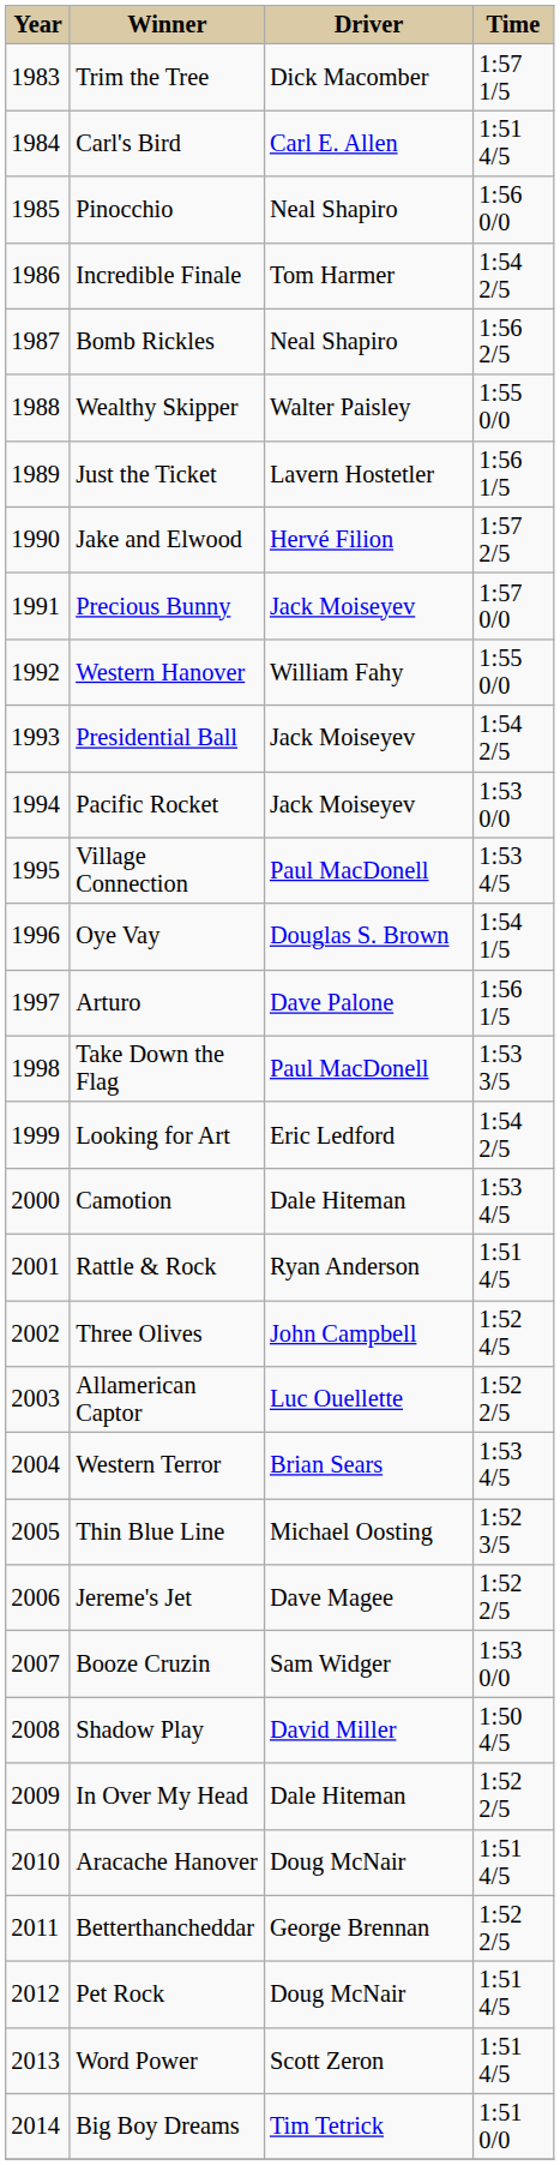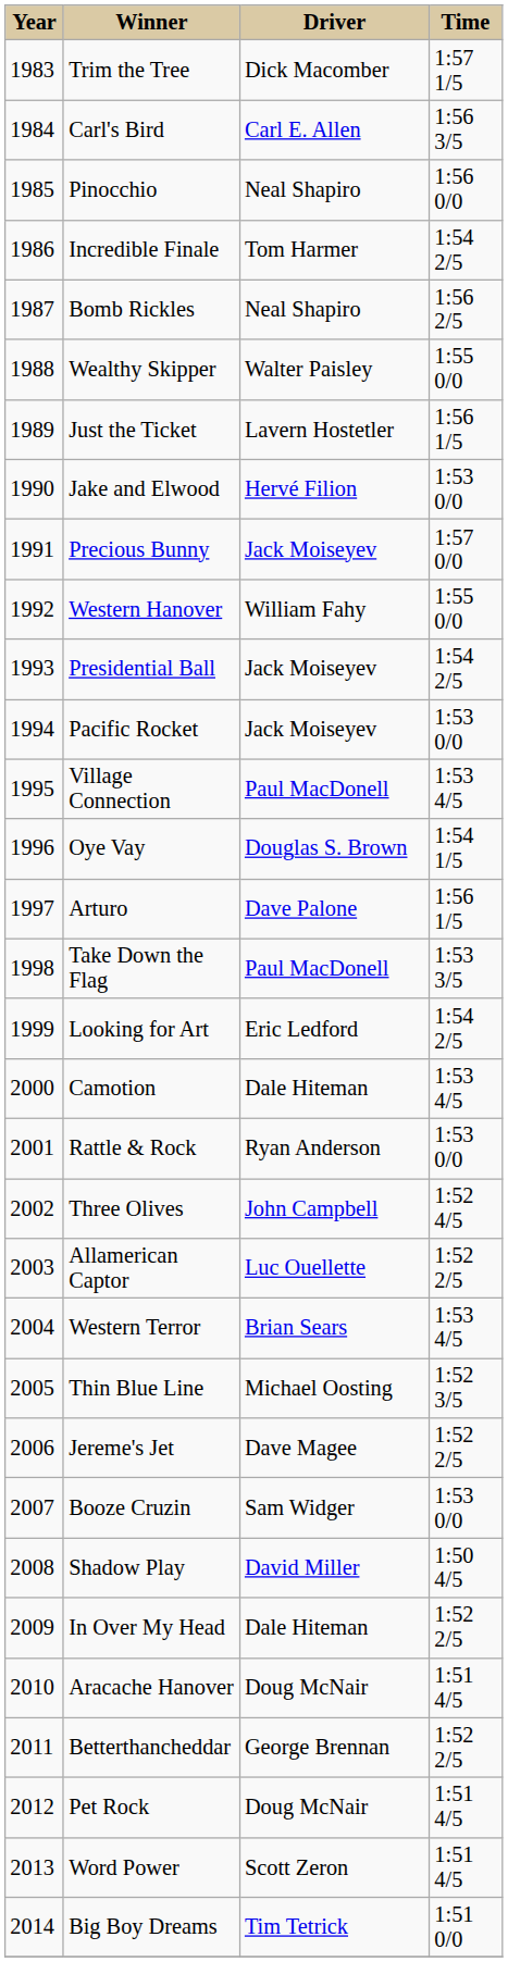Carl's Bird | Time: 1:51 4/5 -> 1:56 3/5
Jake and Elwood | Time: 1:57 2/5 -> 1:53 0/0
Rattle & Rock | Time: 1:51 4/5 -> 1:53 0/0
